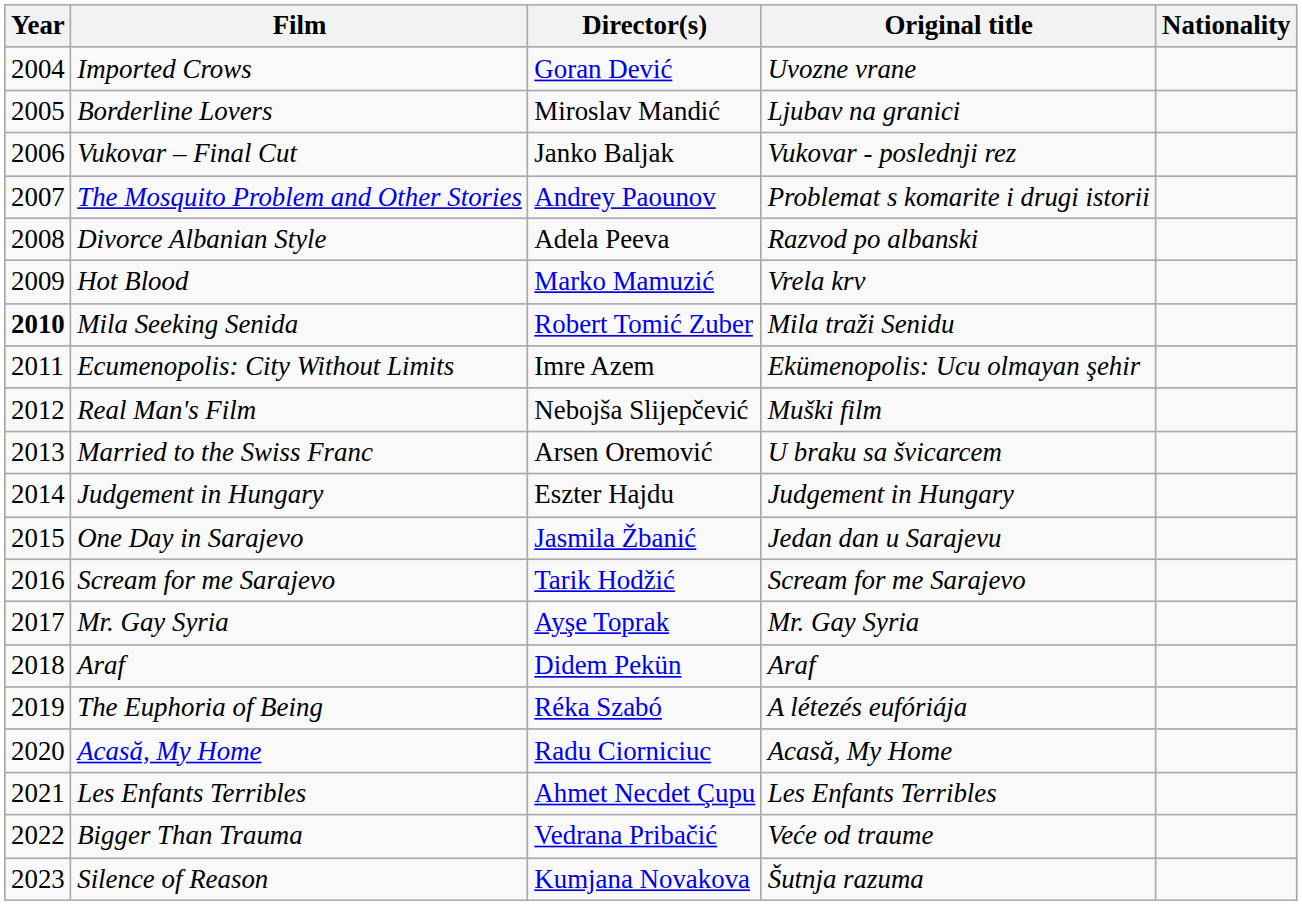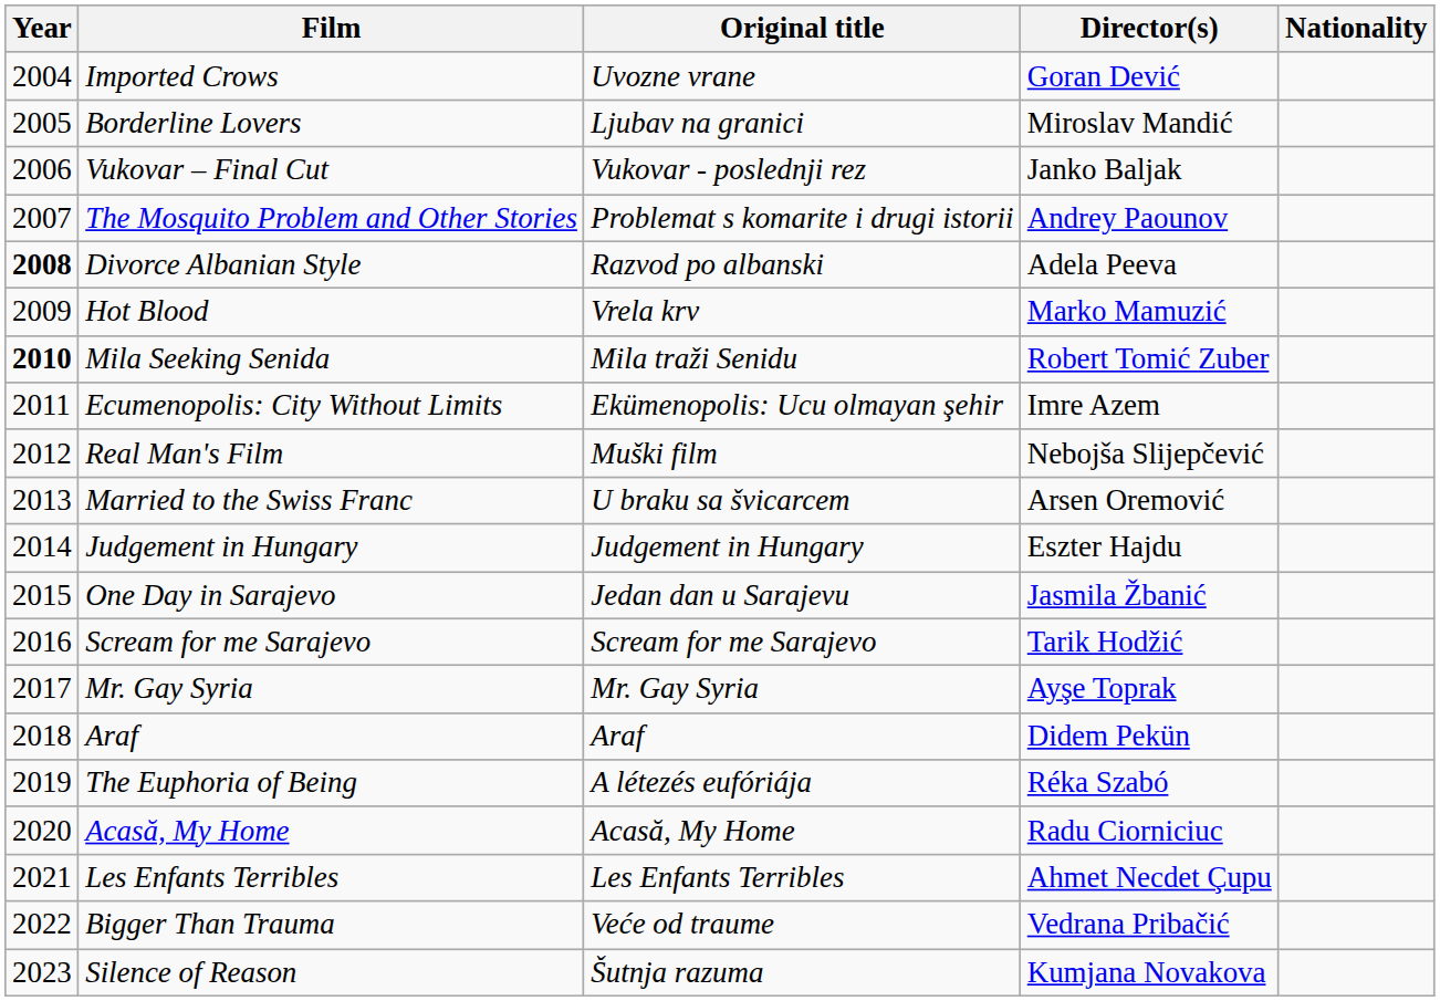columns swapped: Original title <-> Director(s)
Divorce Albanian Style | Year: normal -> bold
